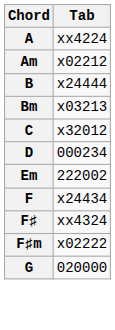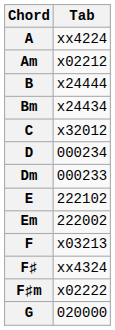Bm | Tab: x03213 -> x24434
+ row: Dm | 000233
+ row: E | 222102
F | Tab: x24434 -> x03213
